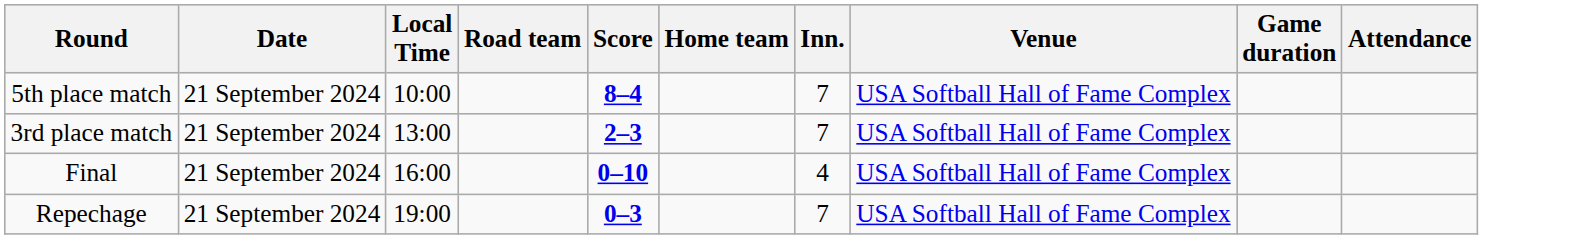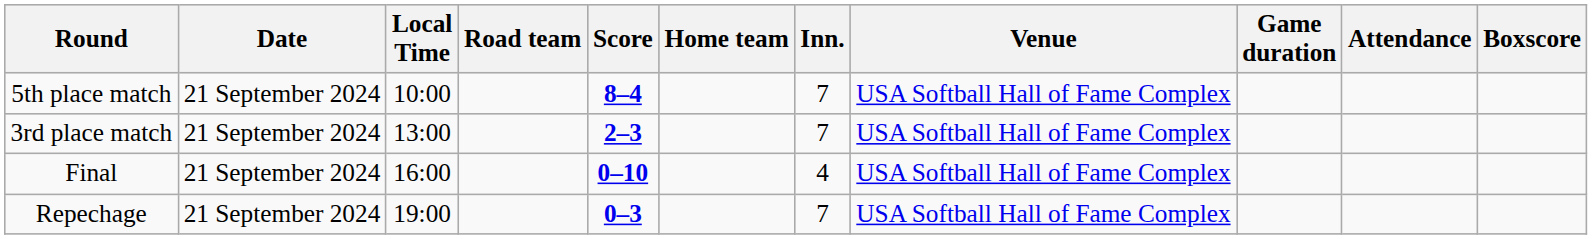+ column: Boxscore
